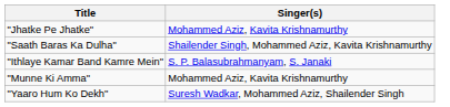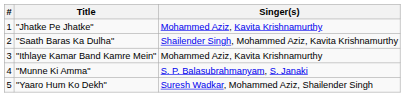+ column: # | 1 | 2 | 3 | 4 | 5
"Ithlaye Kamar Band Kamre Mein" | Singer(s): S. P. Balasubrahmanyam, S. Janaki -> Mohammed Aziz, Kavita Krishnamurthy
"Munne Ki Amma" | Singer(s): Mohammed Aziz, Kavita Krishnamurthy -> S. P. Balasubrahmanyam, S. Janaki
